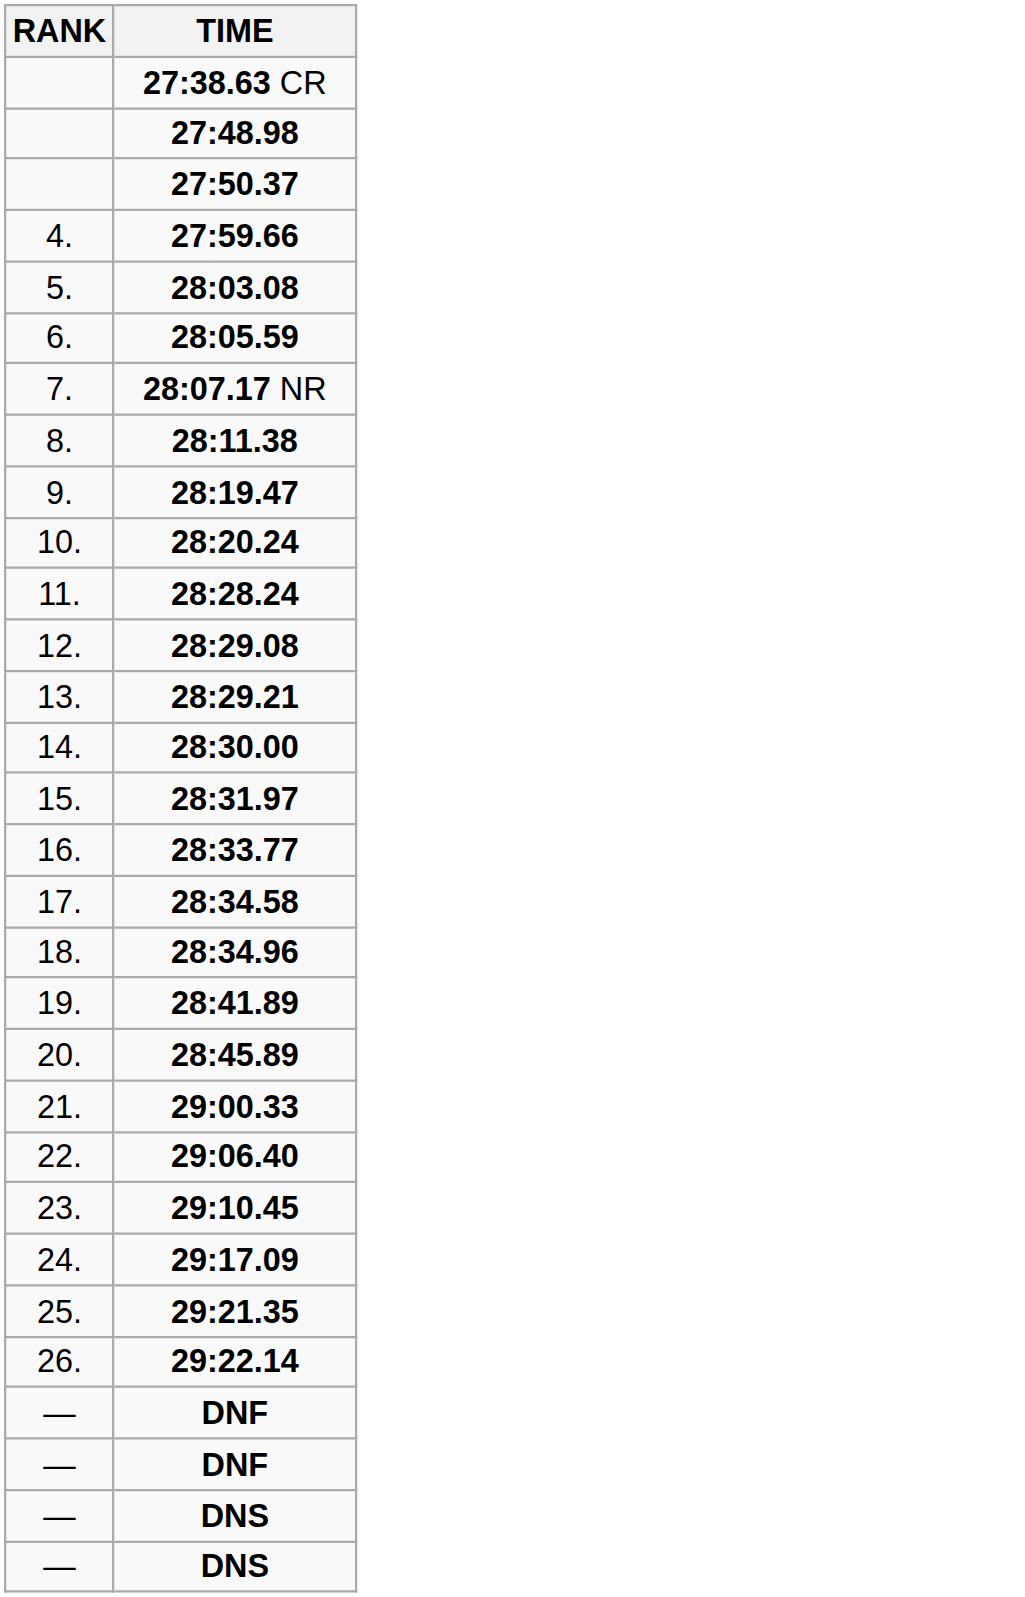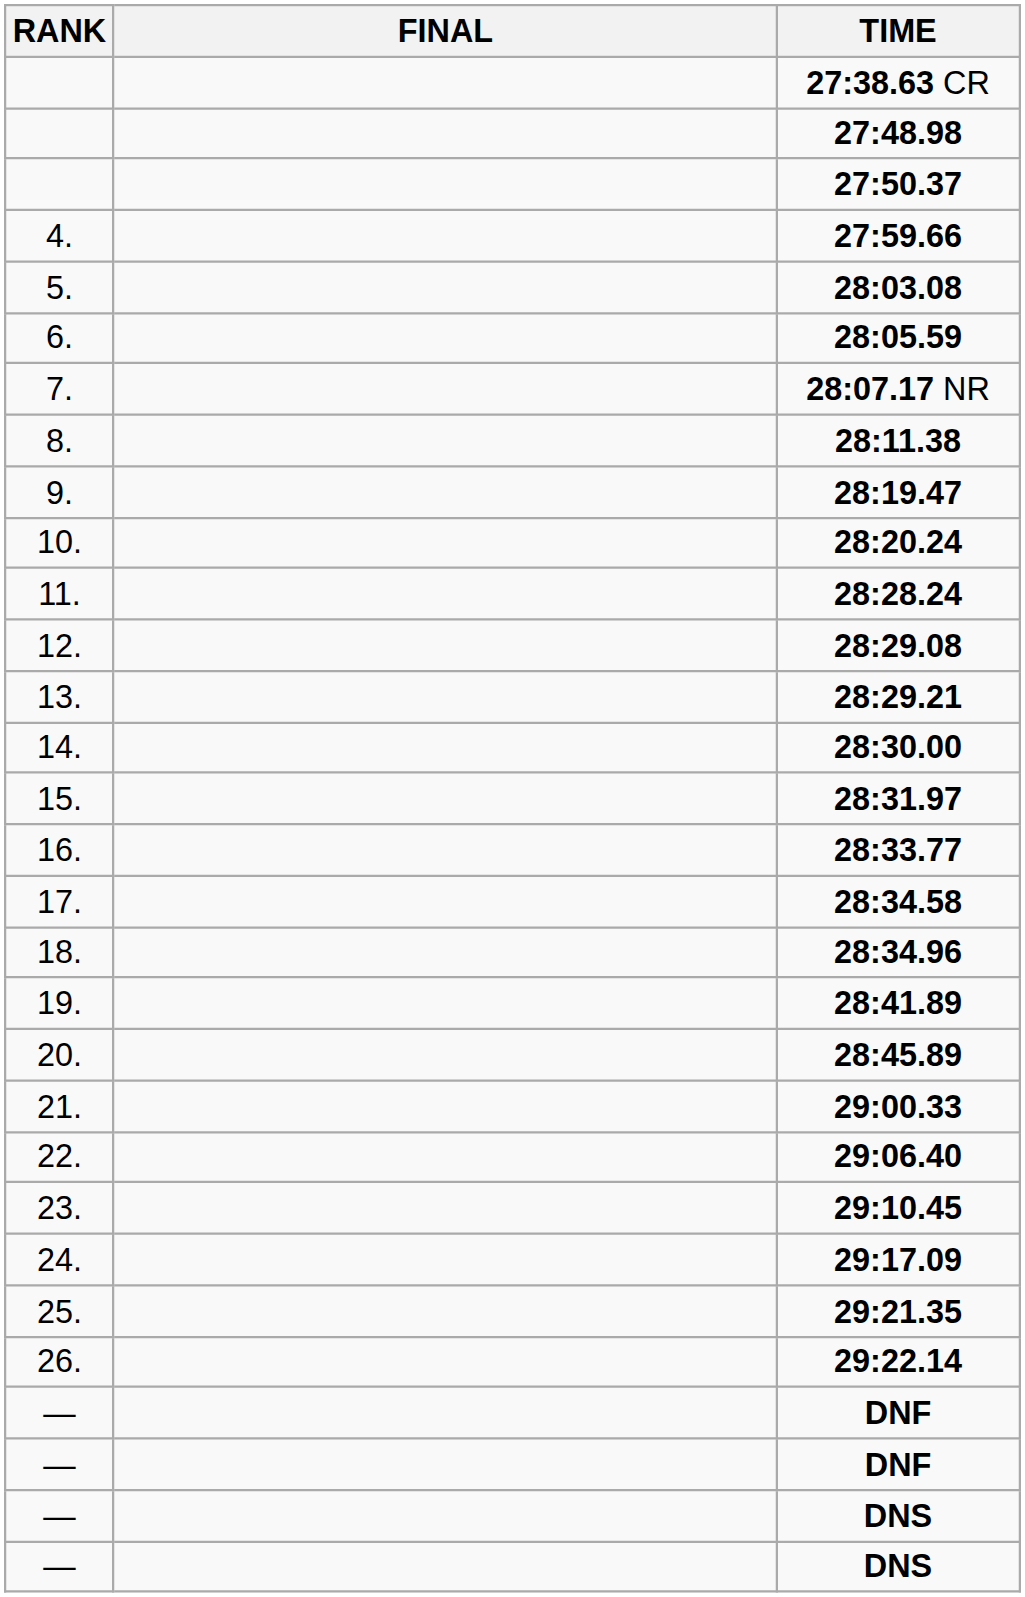+ column: FINAL
